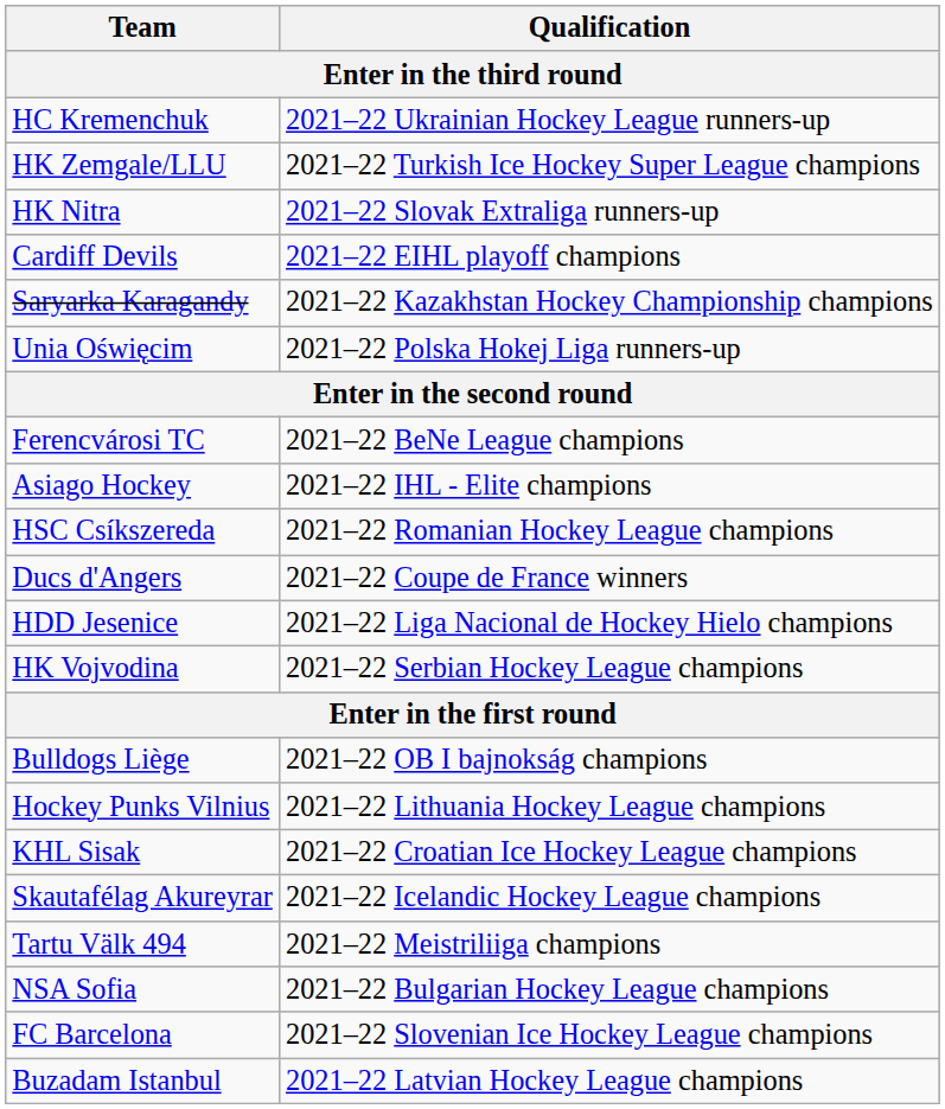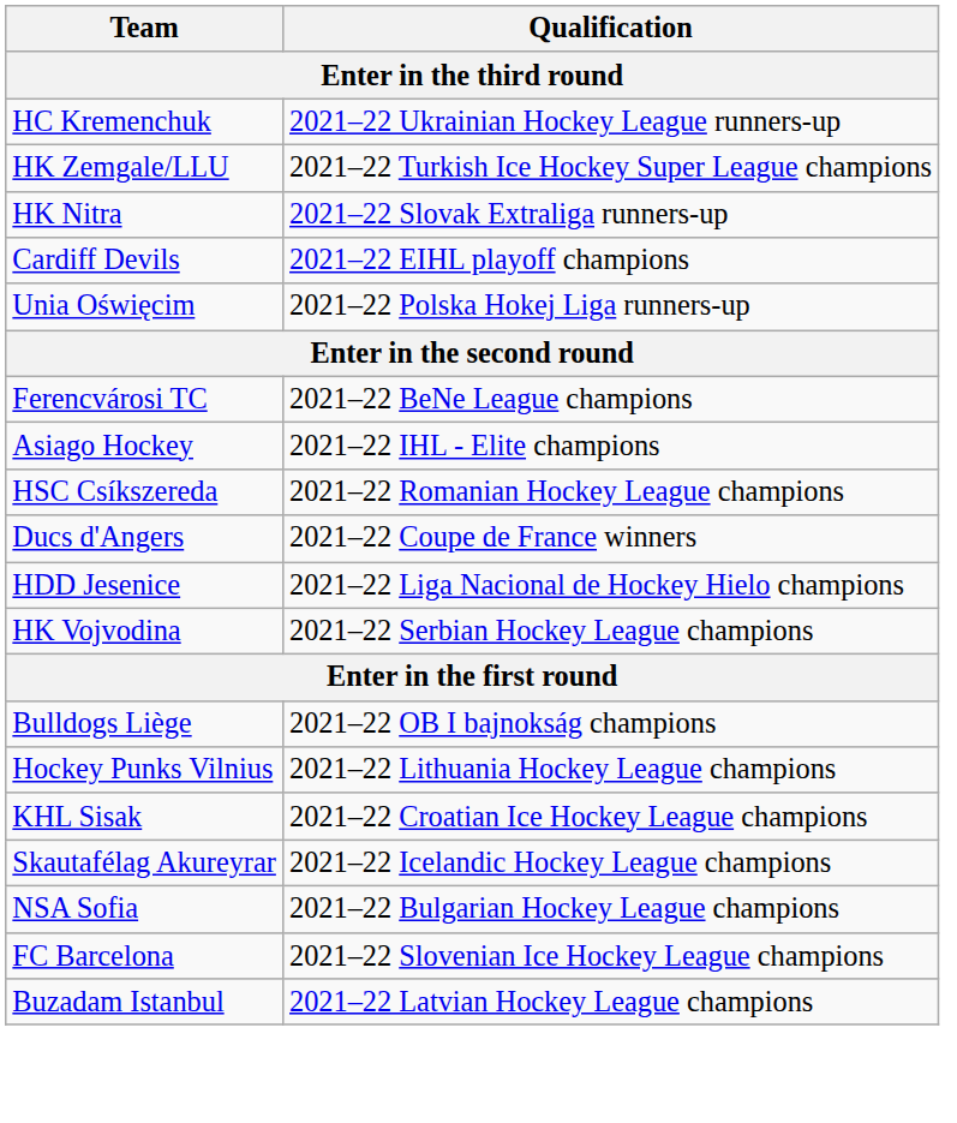- row: Saryarka Karagandy | 2021–22 Kazakhstan Hockey Championship champions
- row: Tartu Välk 494 | 2021–22 Meistriliiga champions
